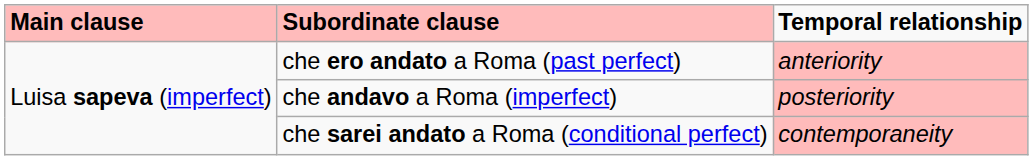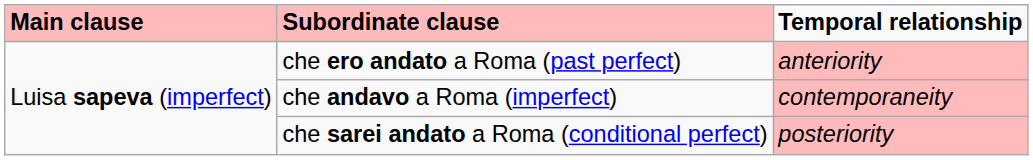che andavo a Roma (imperfect) | Temporal relationship: posteriority -> contemporaneity
che sarei andato a Roma (conditional perfect) | Temporal relationship: contemporaneity -> posteriority
